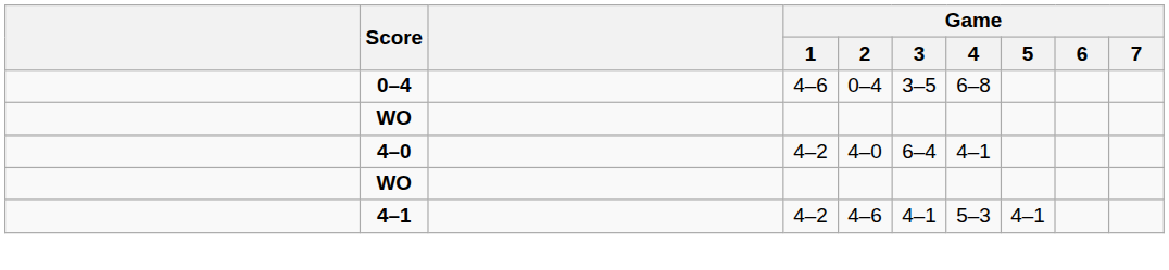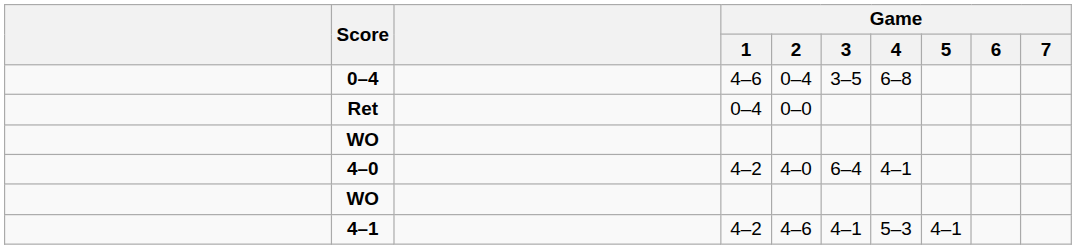+ row: Ret | 0–4 | 0–0
